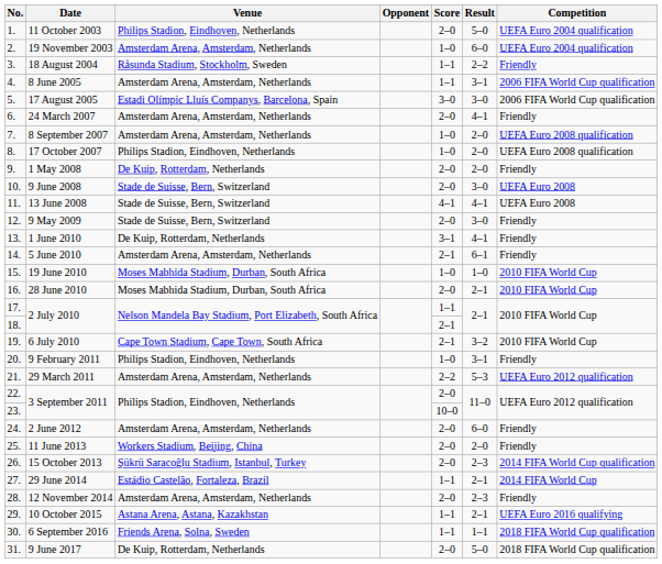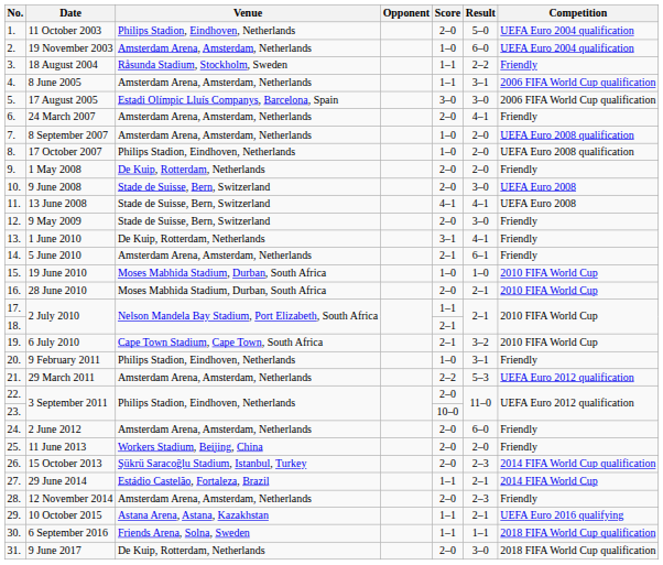9 June 2017 | Result: 5–0 -> 3–0
